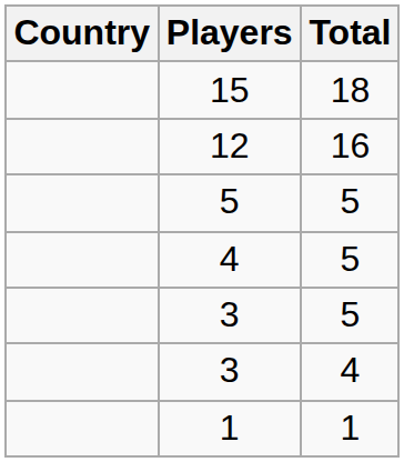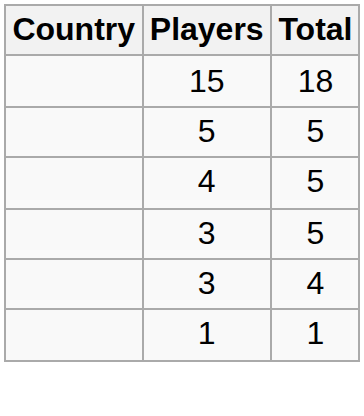- row: 12 | 16
